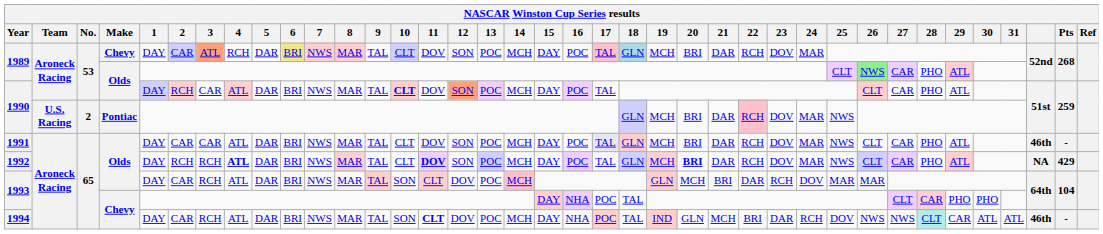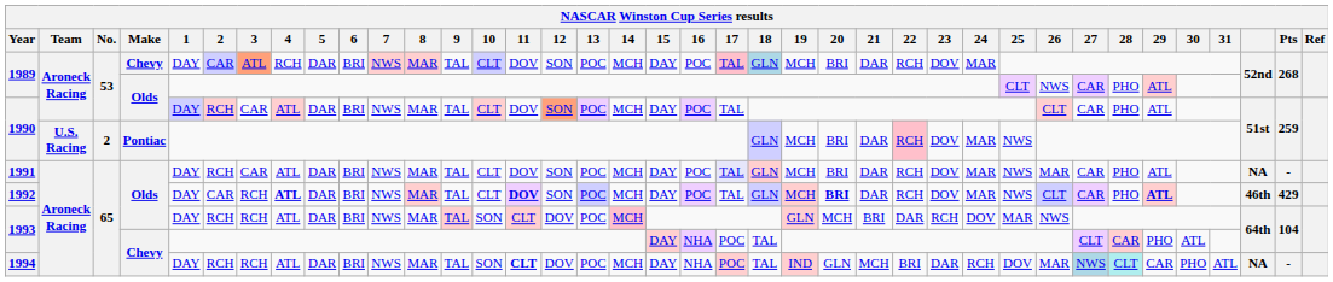1989 / Chevy | 6: khaki background -> no background
1989 / Olds | 26: lightgreen background -> no background
1990 / Olds | 10: bold -> normal
1991 | 2: CAR -> RCH
1991 | 26: CLT -> MAR
1991 | column 36: 46th -> NA
1992 | 2: RCH -> CAR
1992 | 29: normal -> bold
1992 | column 36: NA -> 46th
1993 / Olds | 2: CAR -> RCH
1993 / Olds | 26: MAR -> NWS
1993 / Chevy | 30: PHO -> ATL
1994 | 2: CAR -> RCH
1994 | 26: NWS -> MAR
1994 | 27: no background -> lightblue background
1994 | 30: ATL -> PHO
1994 | column 36: 46th -> NA
